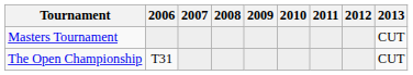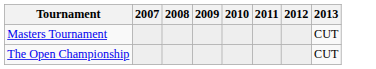- column: 2006 | T31
